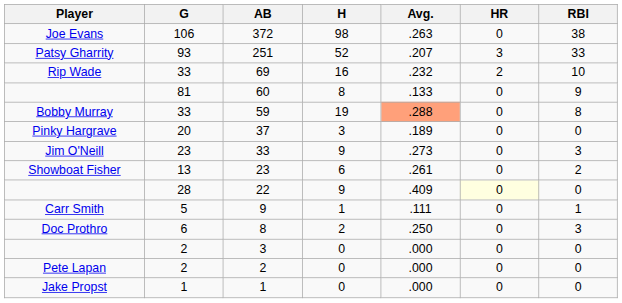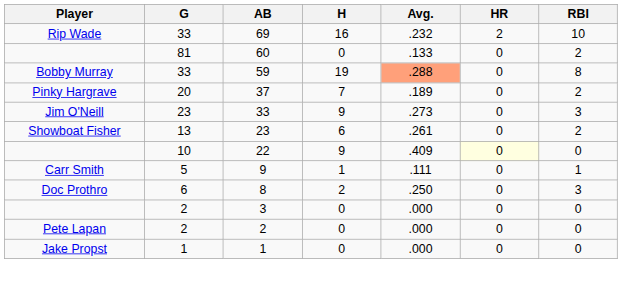- row: Joe Evans | 106 | 372 | 98 | .263 | 0 | 38
- row: Patsy Gharrity | 93 | 251 | 52 | .207 | 3 | 33
60 | H: 8 -> 0
60 | RBI: 9 -> 2
37 | H: 3 -> 7
37 | RBI: 0 -> 2
22 | G: 28 -> 10
